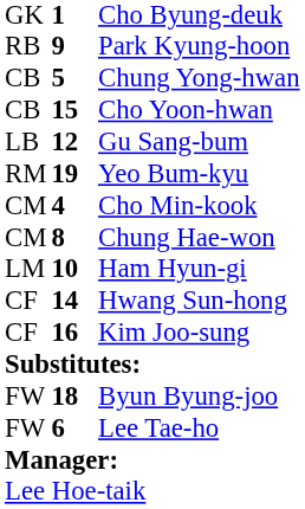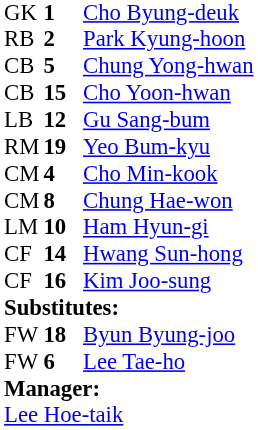Park Kyung-hoon | column 2: 9 -> 2
